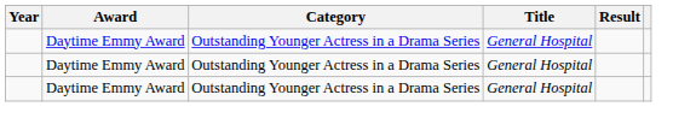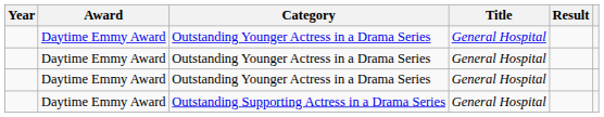+ row: Daytime Emmy Award | Outstanding Supporting Actress in a Drama Series | General Hospital
